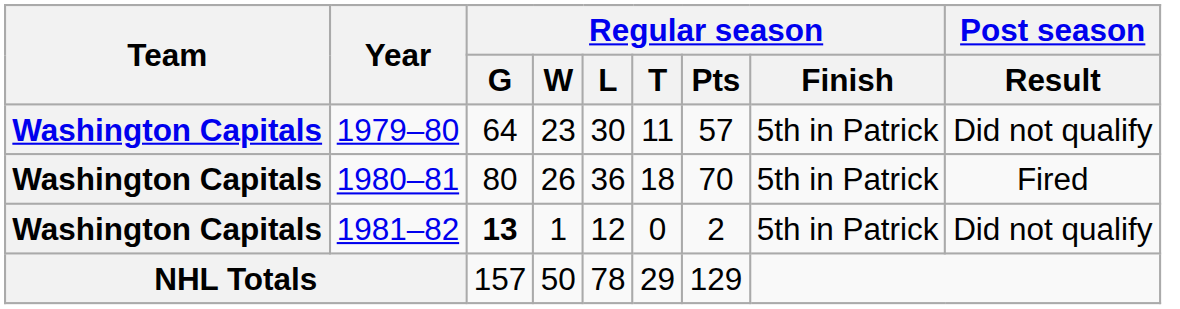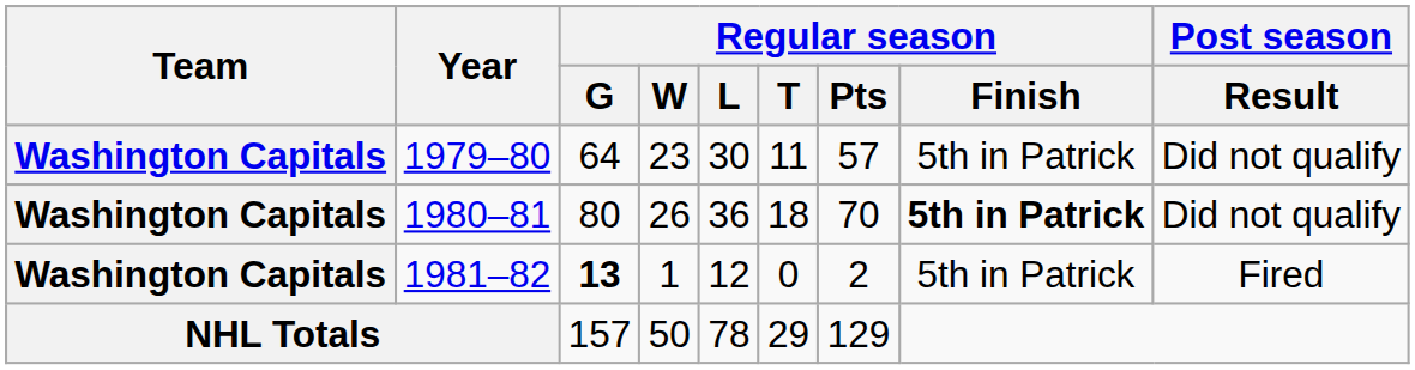1980–81 | Regular season / Finish: normal -> bold
1980–81 | Post season / Result: Fired -> Did not qualify
1981–82 | Post season / Result: Did not qualify -> Fired
